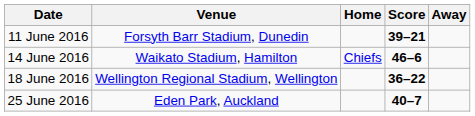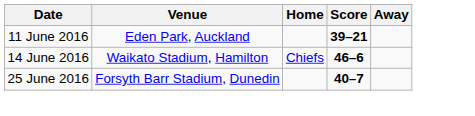11 June 2016 | Venue: Forsyth Barr Stadium, Dunedin -> Eden Park, Auckland
- row: 18 June 2016 | Wellington Regional Stadium, Wellington | 36–22
25 June 2016 | Venue: Eden Park, Auckland -> Forsyth Barr Stadium, Dunedin
